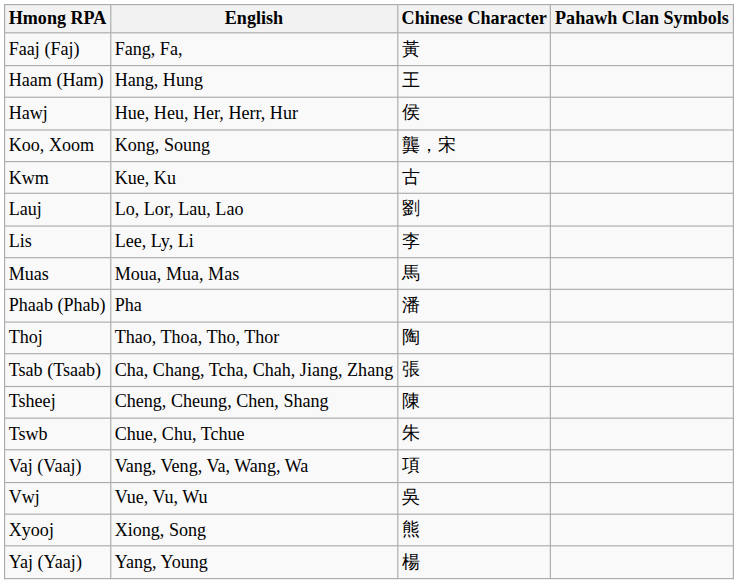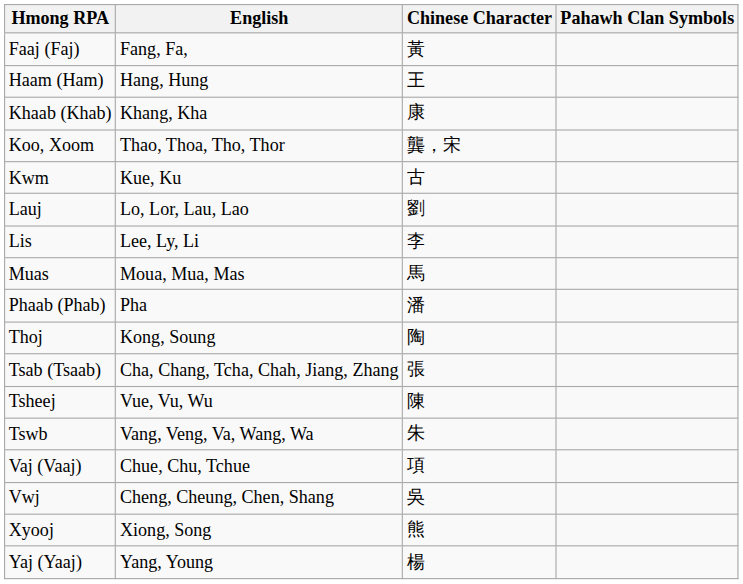- row: Hawj | Hue, Heu, Her, Herr, Hur | 侯
+ row: Khaab (Khab) | Khang, Kha | 康
Koo, Xoom | English: Kong, Soung -> Thao, Thoa, Tho, Thor
Thoj | English: Thao, Thoa, Tho, Thor -> Kong, Soung
Tsheej | English: Cheng, Cheung, Chen, Shang -> Vue, Vu, Wu
Tswb | English: Chue, Chu, Tchue -> Vang, Veng, Va, Wang, Wa
Vaj (Vaaj) | English: Vang, Veng, Va, Wang, Wa -> Chue, Chu, Tchue
Vwj | English: Vue, Vu, Wu -> Cheng, Cheung, Chen, Shang
